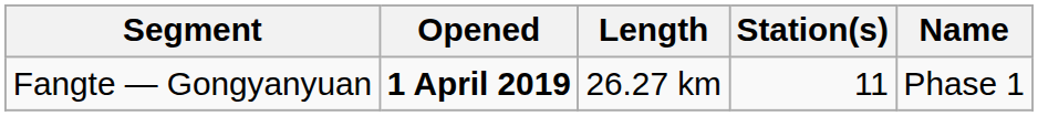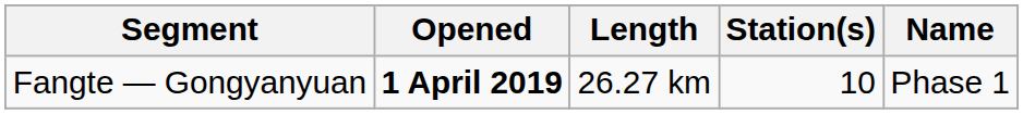Fangte — Gongyanyuan | Station(s): 11 -> 10
